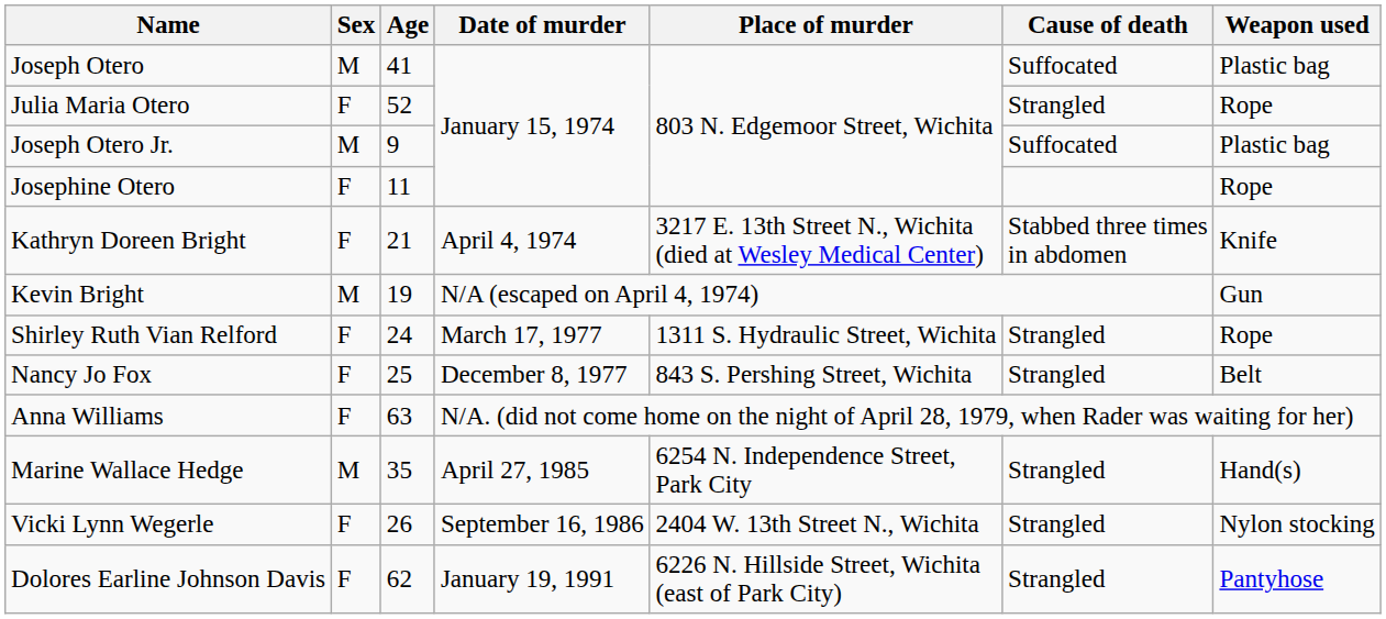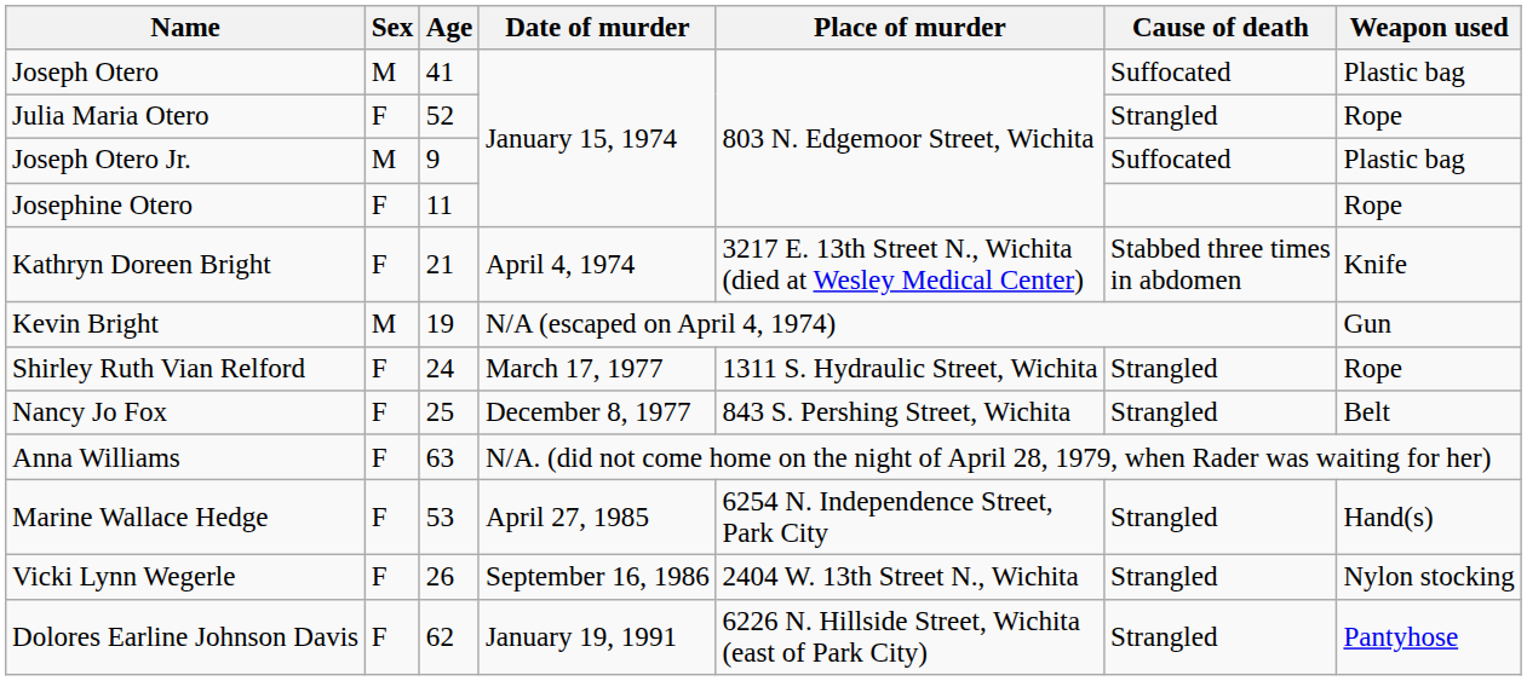Marine Wallace Hedge | Sex: M -> F
Marine Wallace Hedge | Age: 35 -> 53
